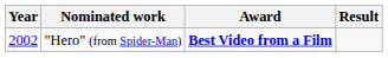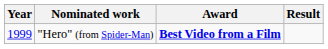"Hero" (from Spider-Man) | Year: 2002 -> 1999
